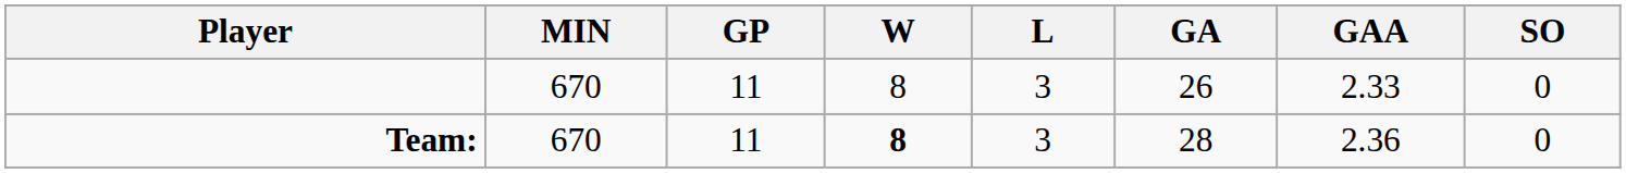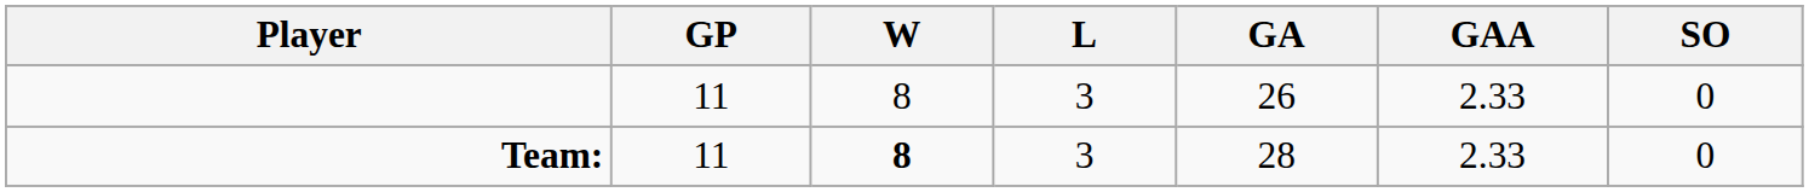- column: MIN | 670 | 670
Team: | GAA: 2.36 -> 2.33
